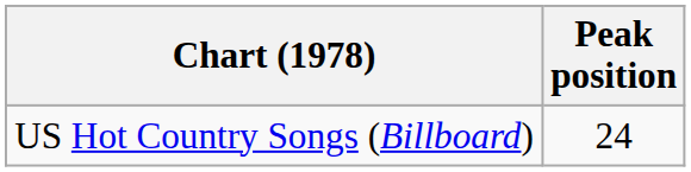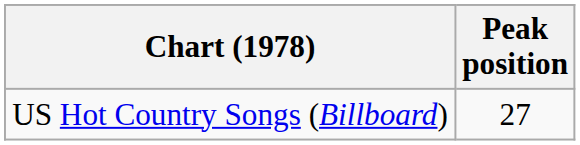US Hot Country Songs (Billboard) | Peak position: 24 -> 27
